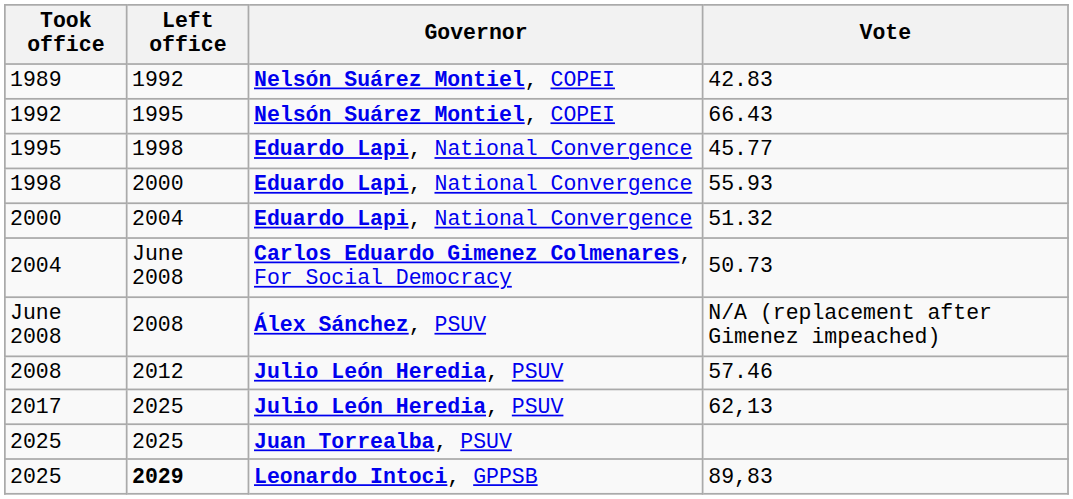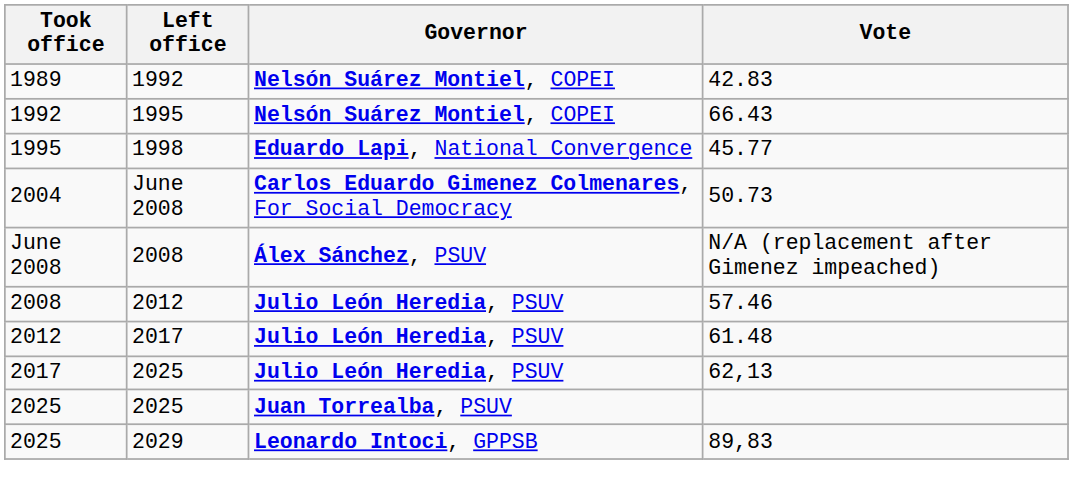- row: 1998 | 2000 | Eduardo Lapi, National Convergence | 55.93
- row: 2000 | 2004 | Eduardo Lapi, National Convergence | 51.32
+ row: 2012 | 2017 | Julio León Heredia, PSUV | 61.48
89,83 | Left office: bold -> normal
